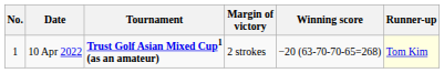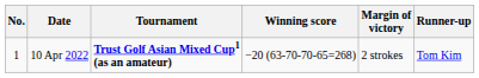columns swapped: Winning score <-> Margin of victory
10 Apr 2022 | Runner-up: lightyellow background -> no background
